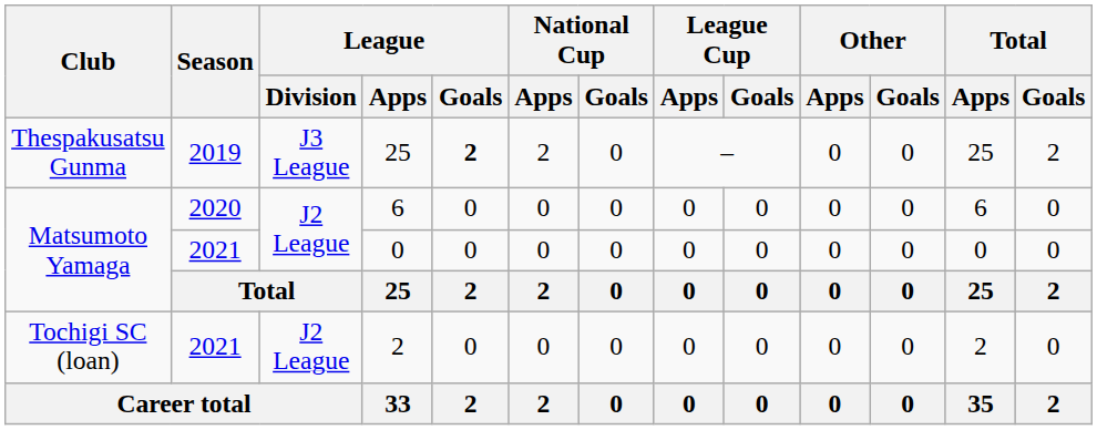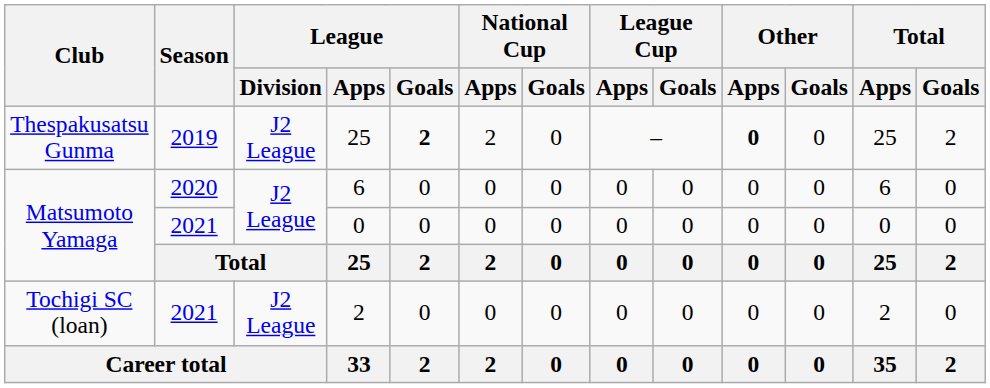Thespakusatsu Gunma / 25 | League / Division: J3 League -> J2 League
Thespakusatsu Gunma / 25 | Other / Apps: normal -> bold
